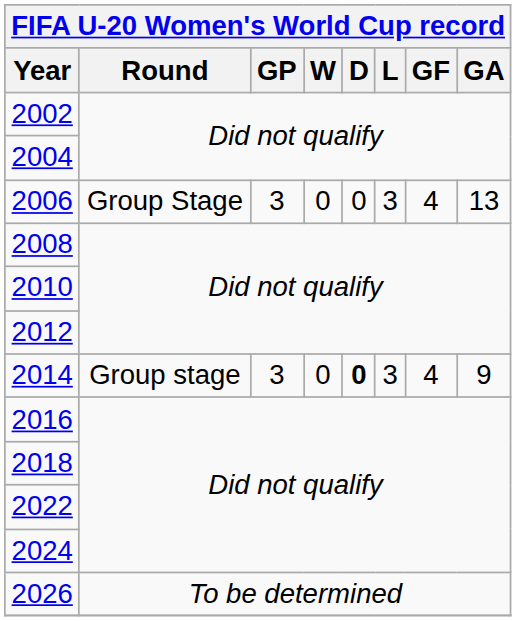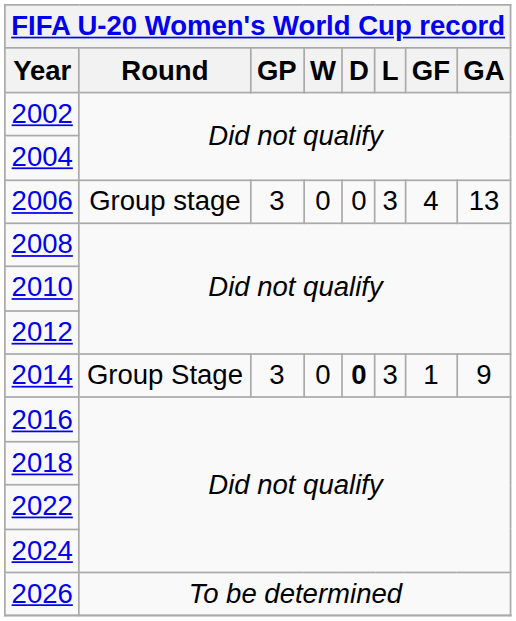2006 | Round: Group Stage -> Group stage
2014 | Round: Group stage -> Group Stage
2014 | GF: 4 -> 1
